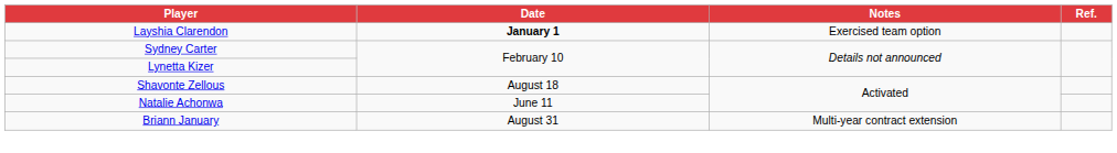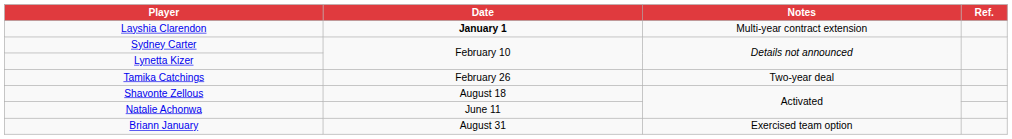Layshia Clarendon | Notes: Exercised team option -> Multi-year contract extension
+ row: Tamika Catchings | February 26 | Two-year deal
Briann January | Notes: Multi-year contract extension -> Exercised team option
